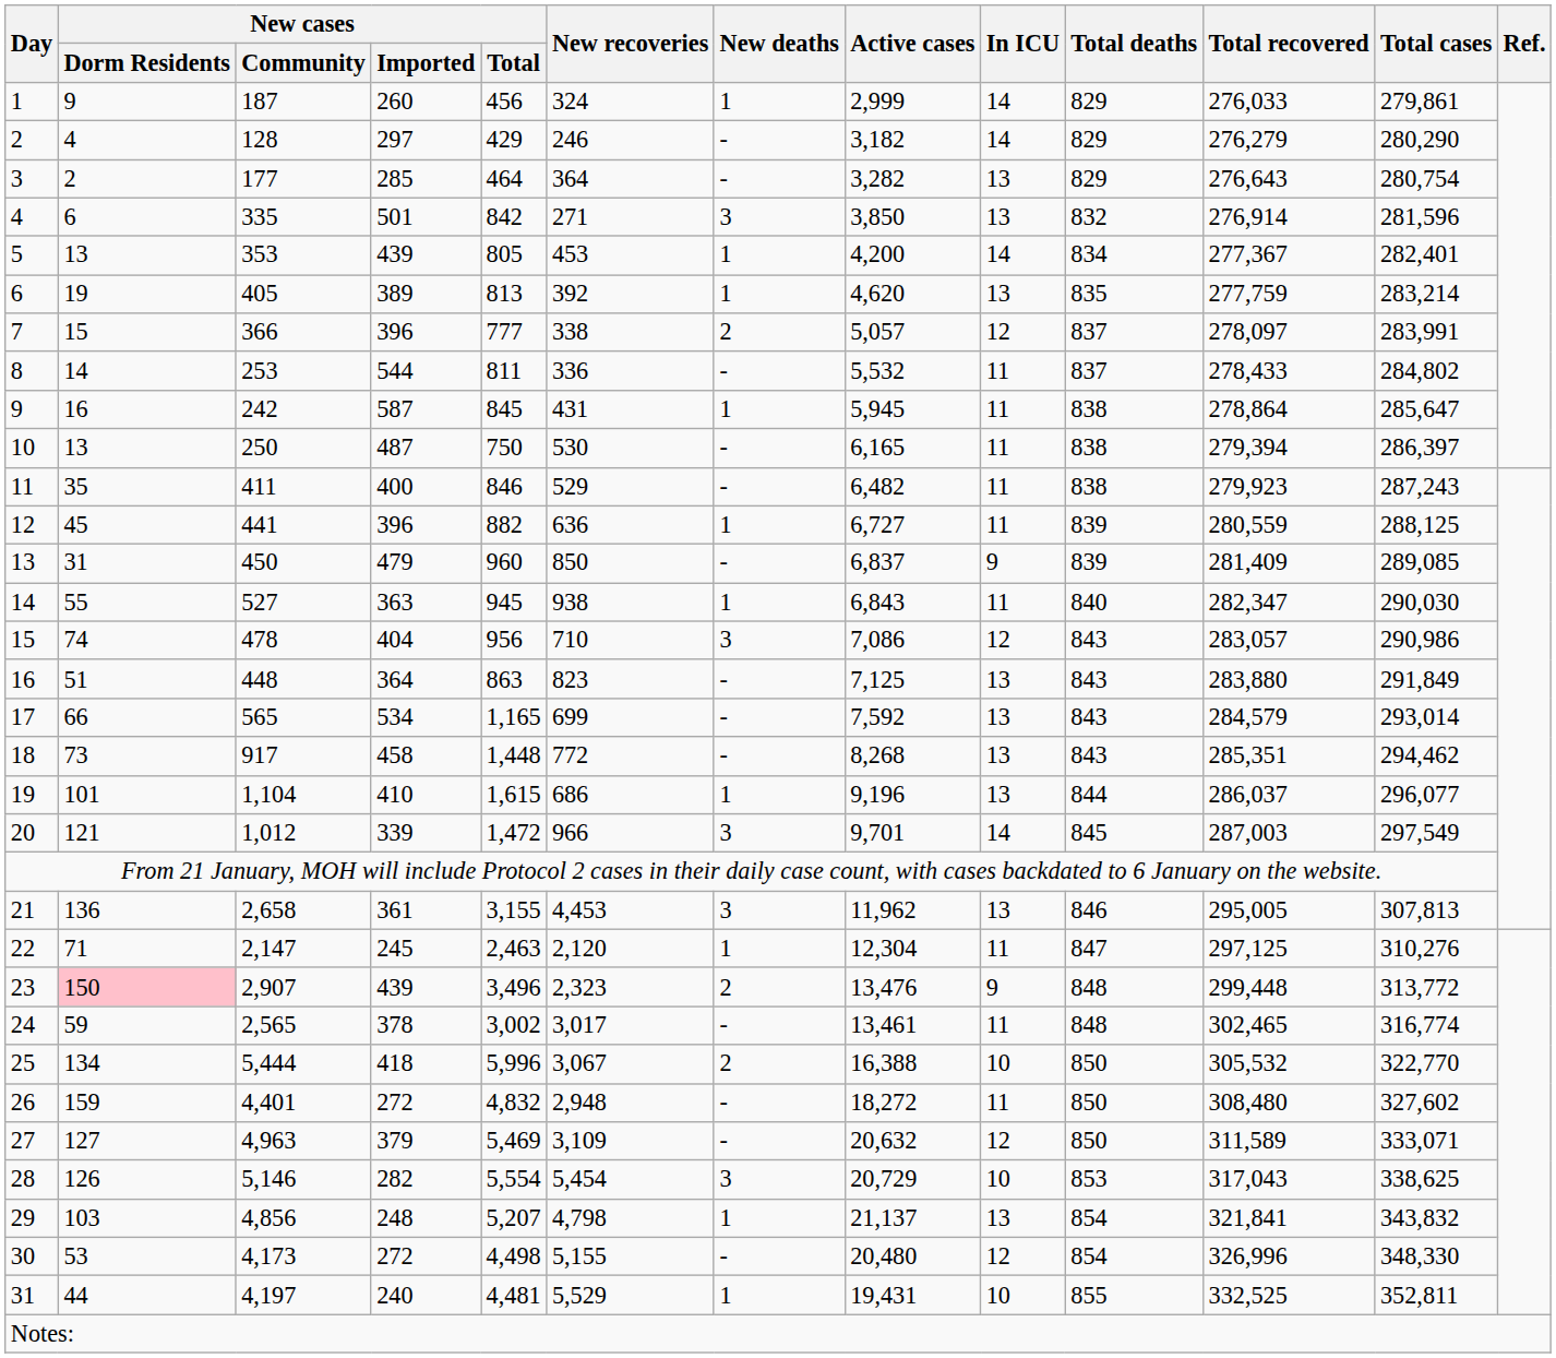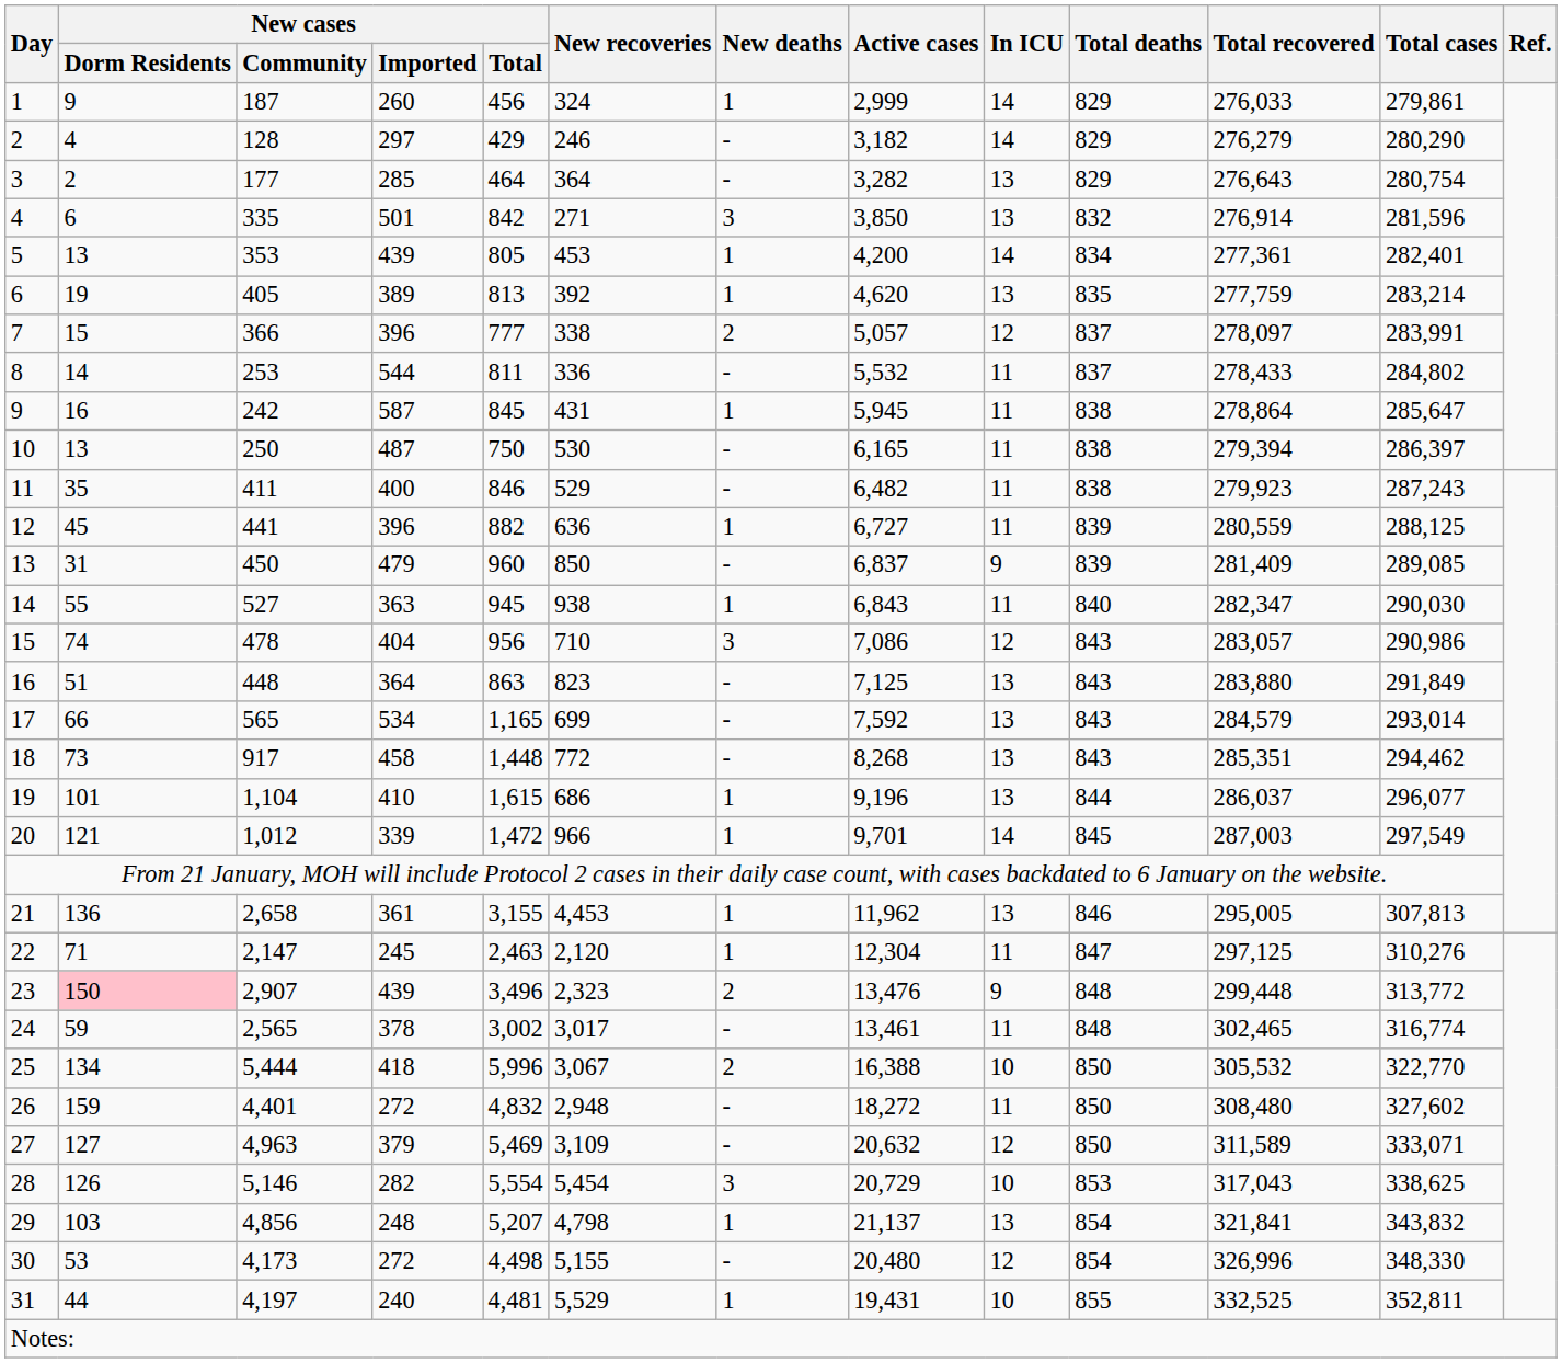5 | Total recovered: 277,367 -> 277,361
20 | New deaths: 3 -> 1
21 | New deaths: 3 -> 1
